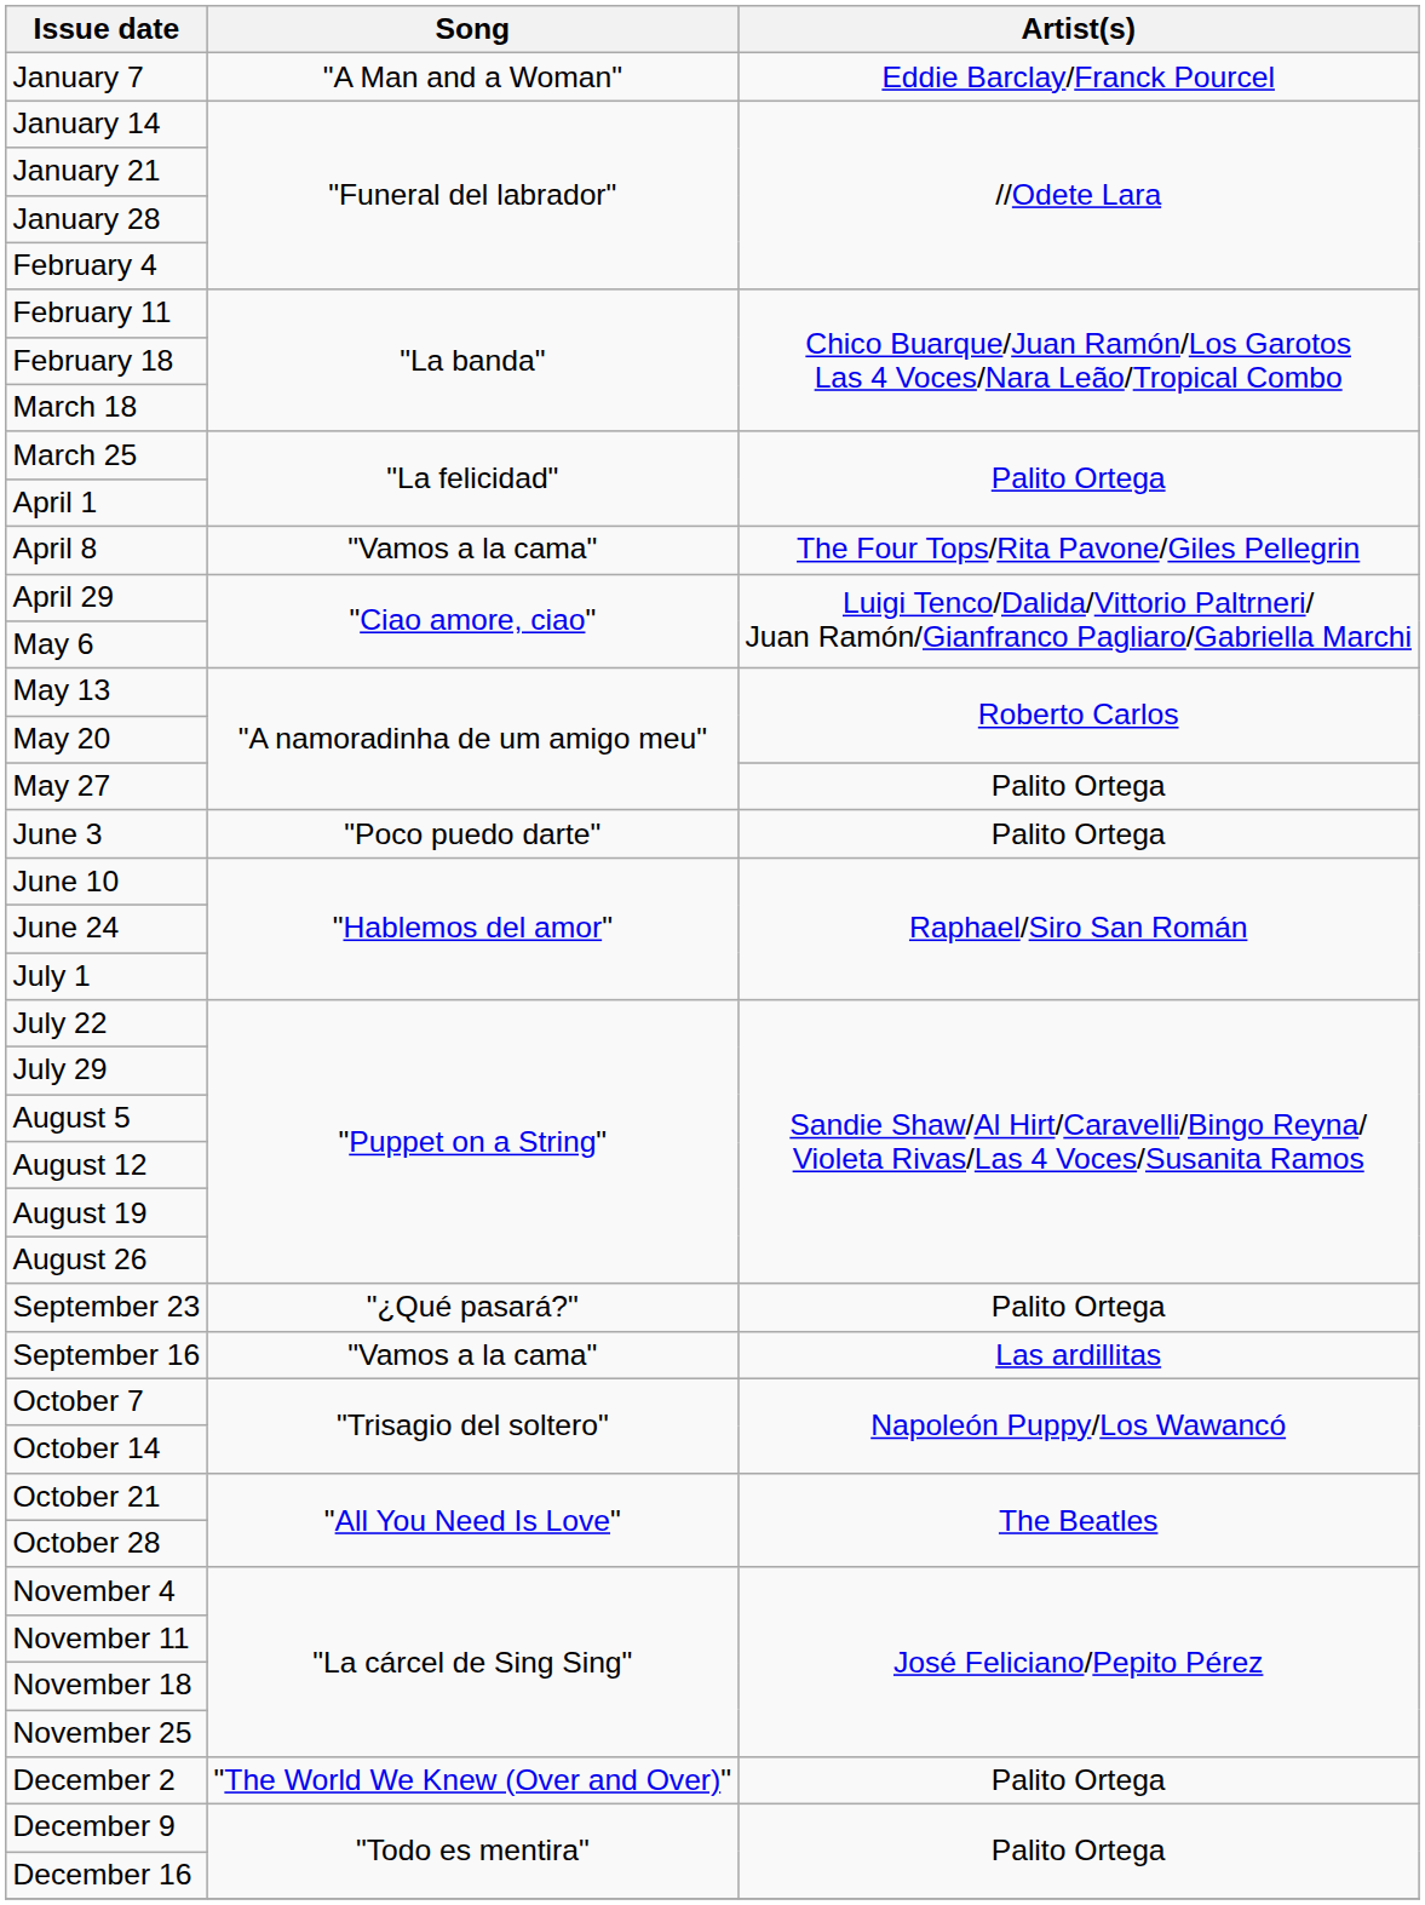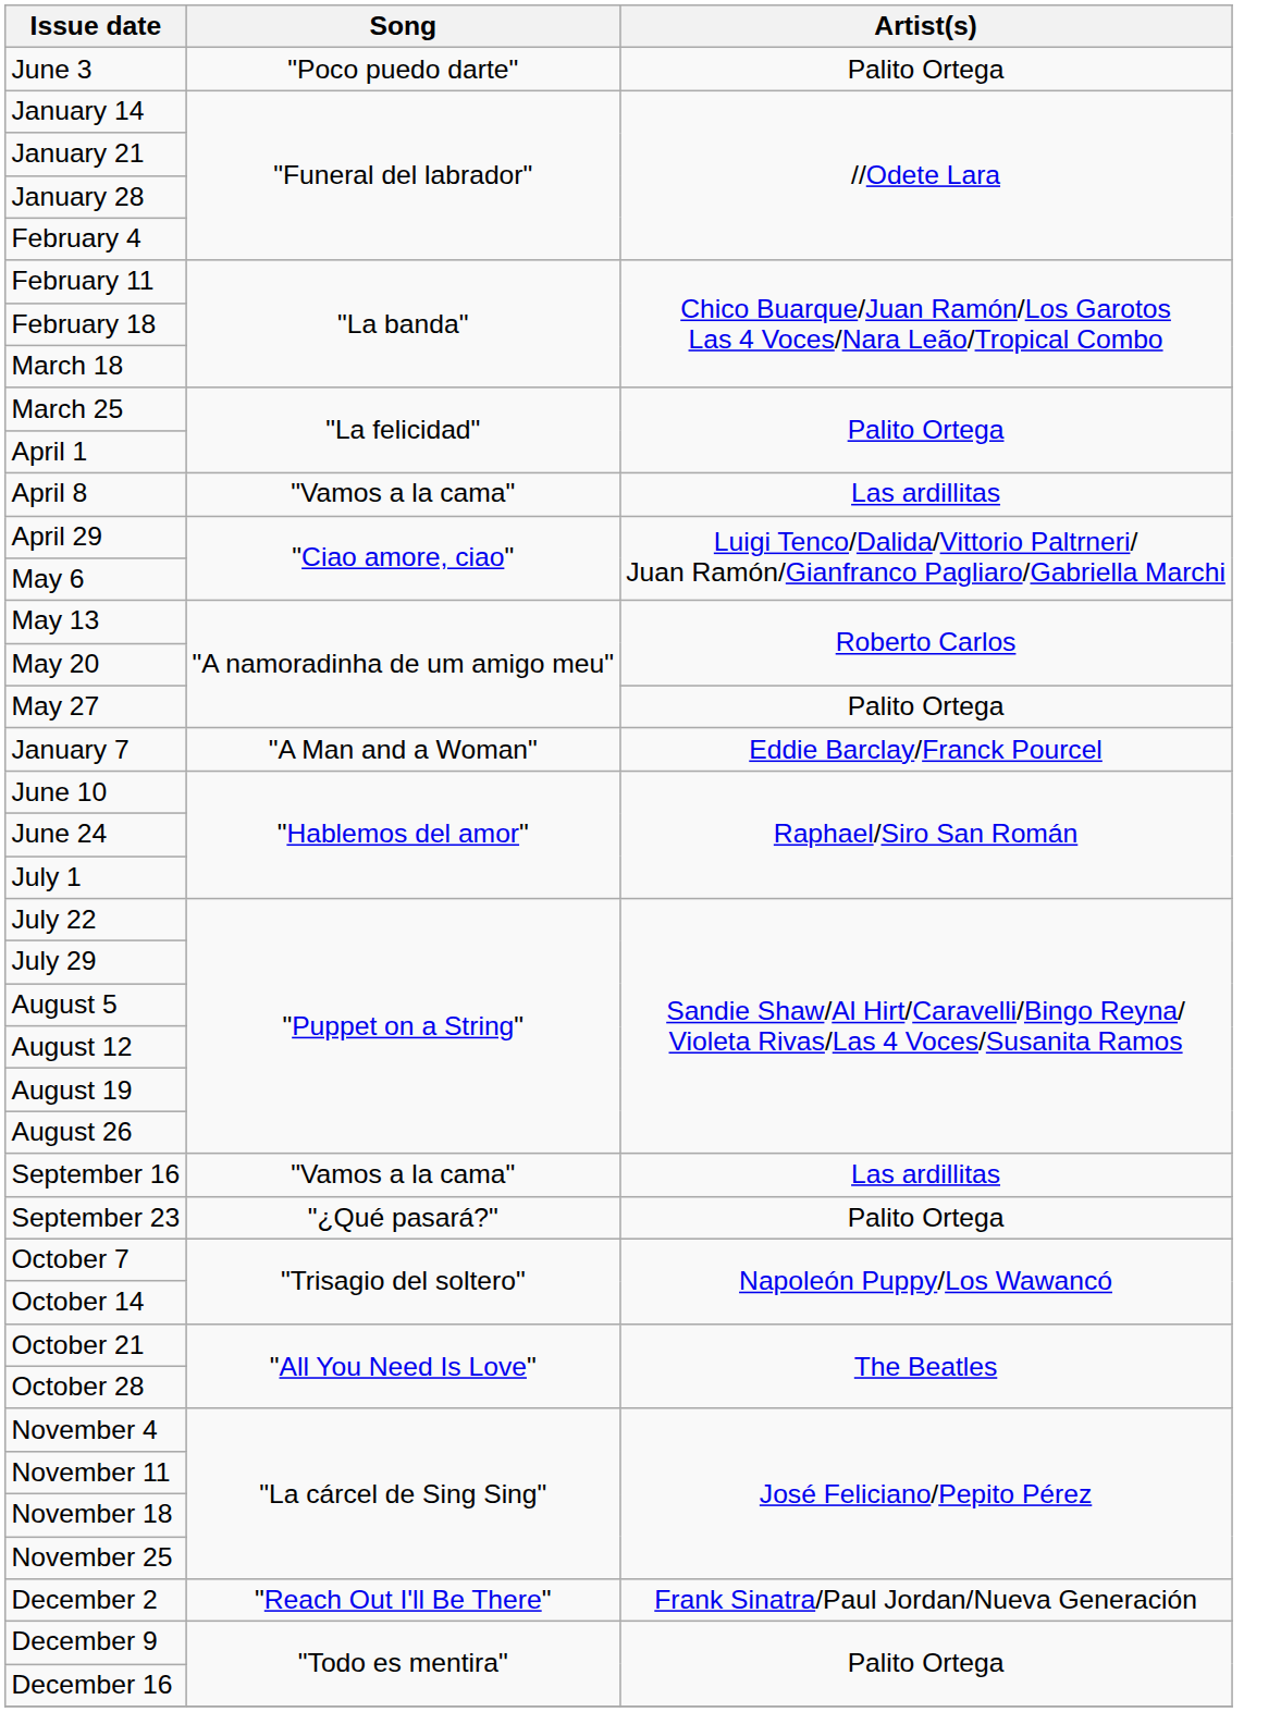rows swapped: January 7 <-> June 3
April 8 | Artist(s): The Four Tops/Rita Pavone/Giles Pellegrin -> Las ardillitas
rows swapped: September 16 <-> September 23
December 2 | Song: "The World We Knew (Over and Over)" -> "Reach Out I'll Be There"
December 2 | Artist(s): Palito Ortega -> Frank Sinatra/Paul Jordan/Nueva Generación
